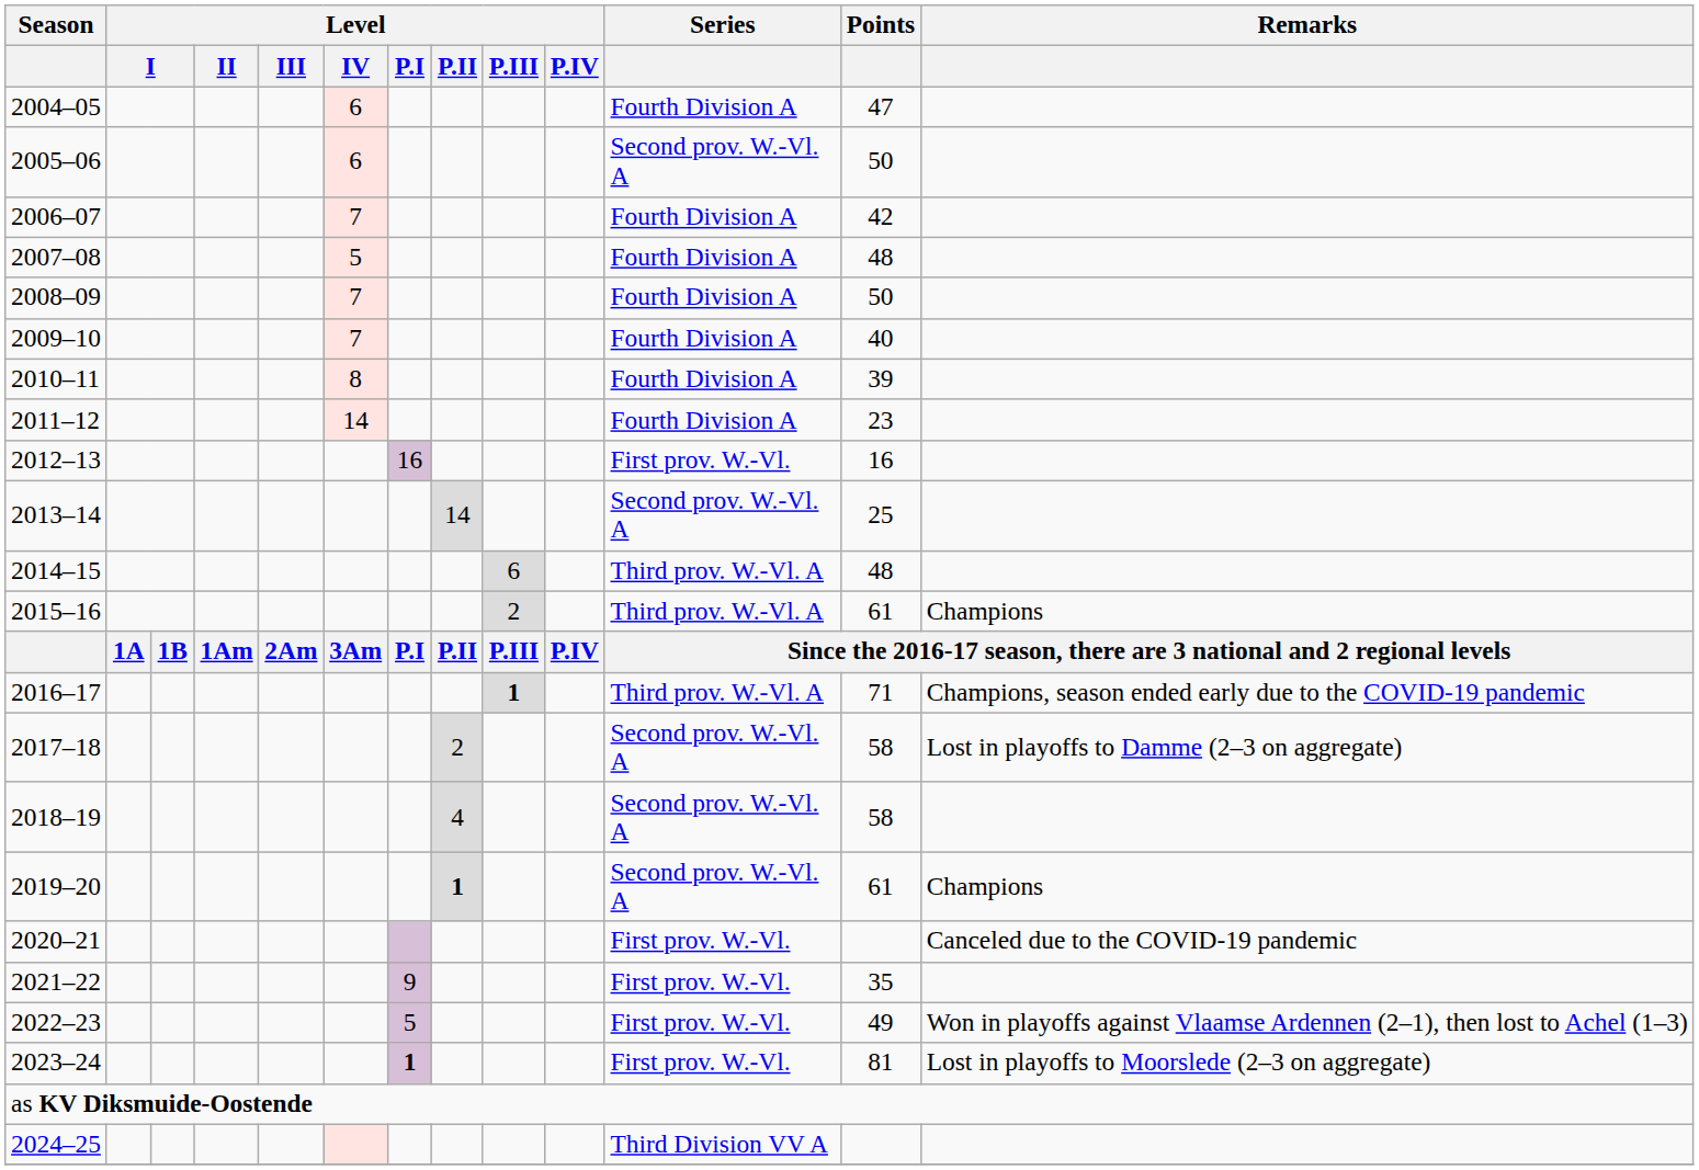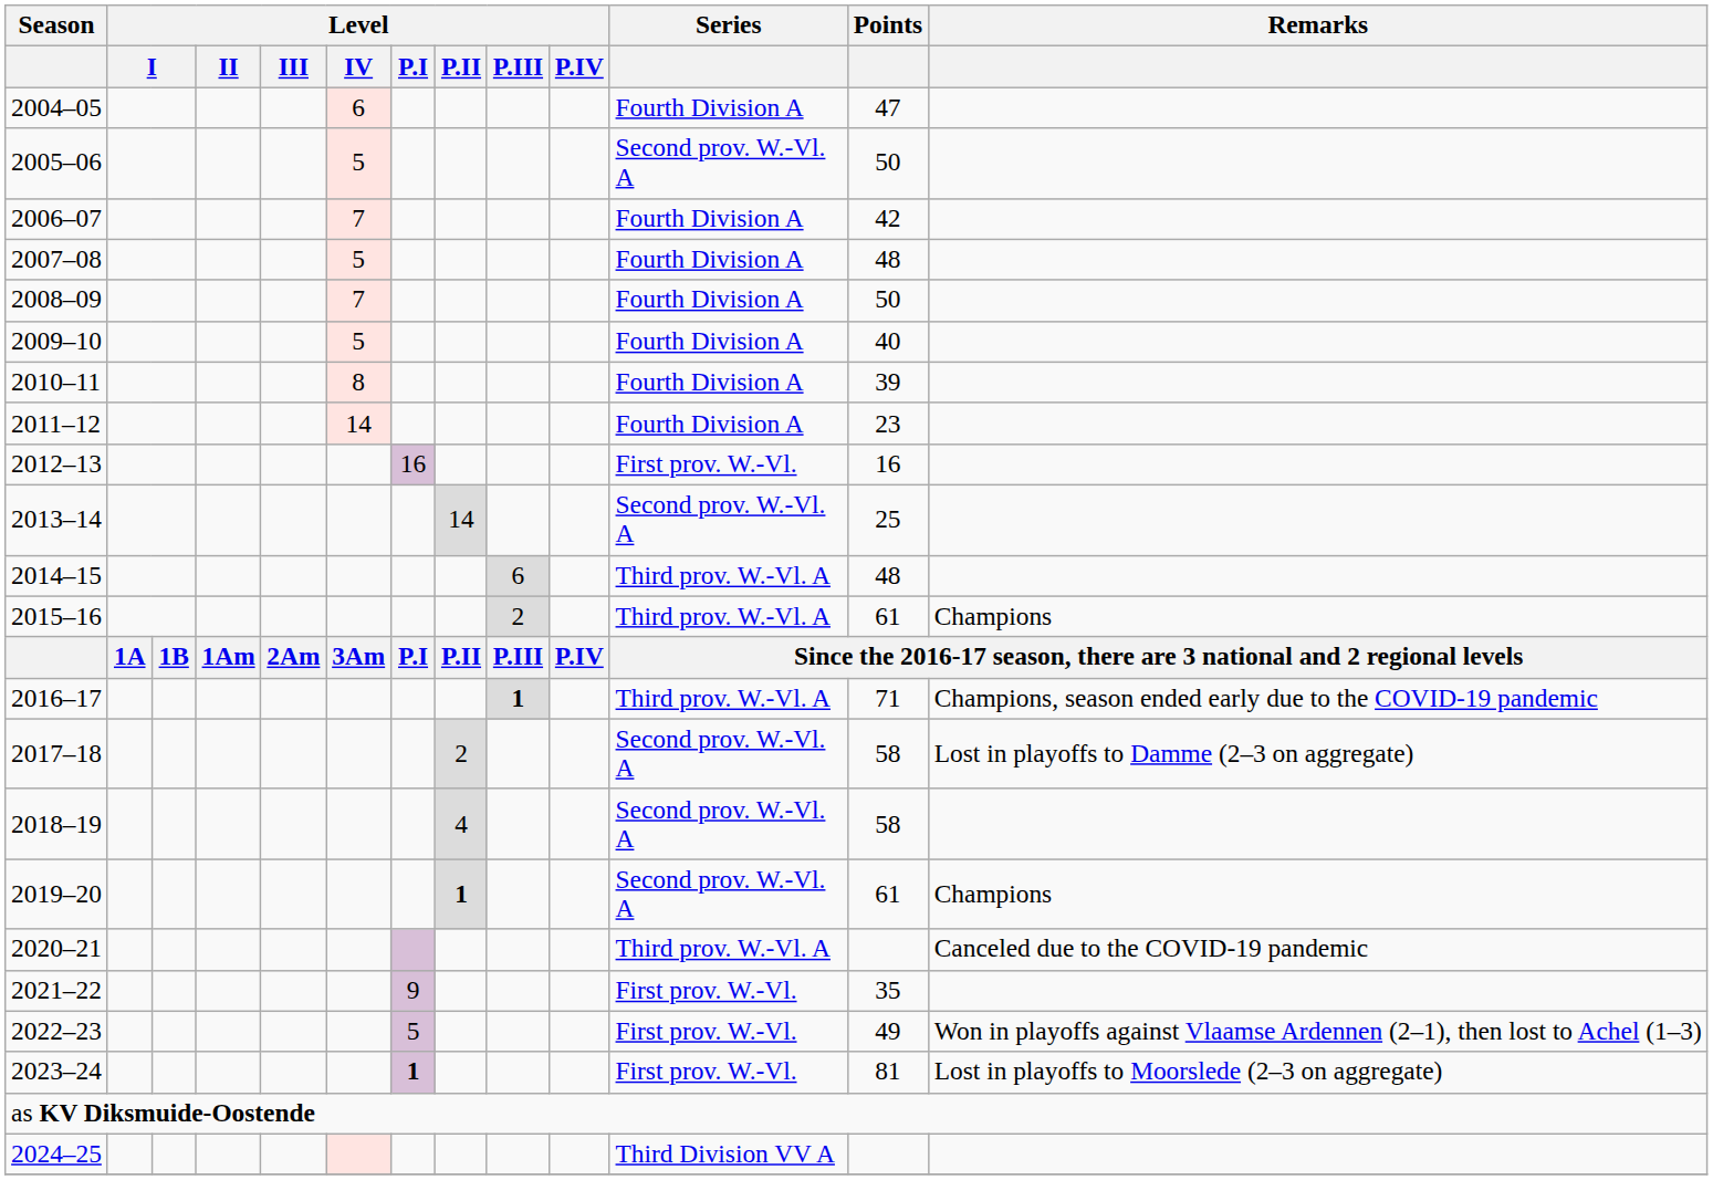2005–06 | Level / IV: 6 -> 5
2009–10 | Level / IV: 7 -> 5
2020–21 | Series: First prov. W.-Vl. -> Third prov. W.-Vl. A
